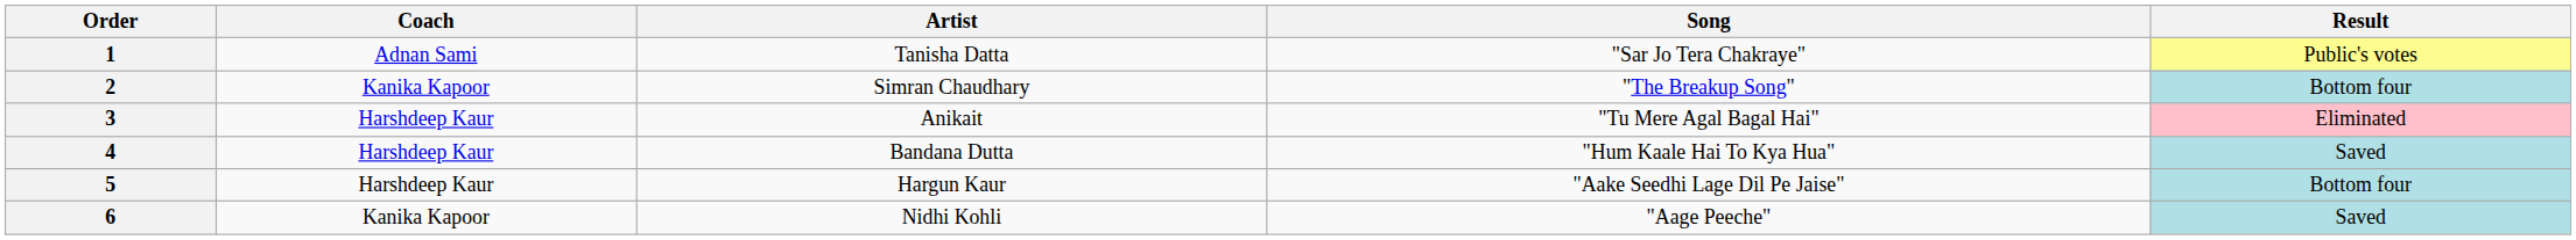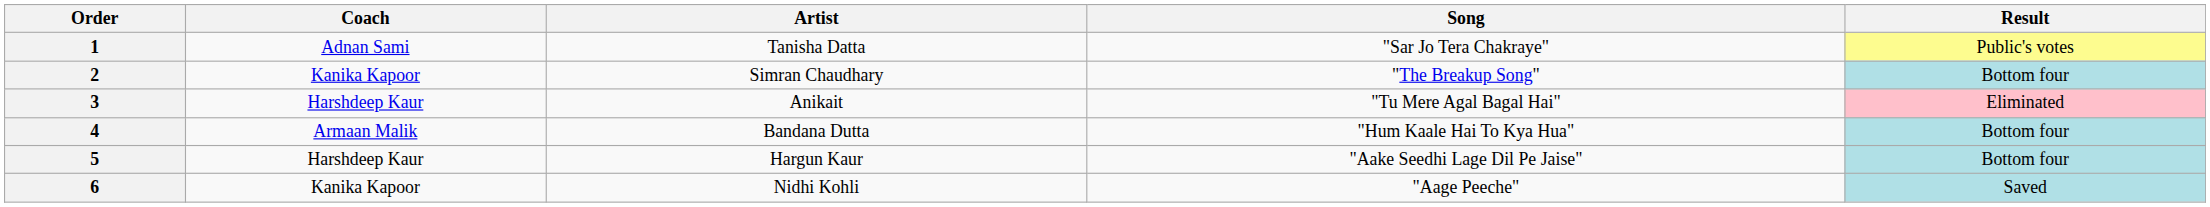4 | Coach: Harshdeep Kaur -> Armaan Malik
4 | Result: Saved -> Bottom four
